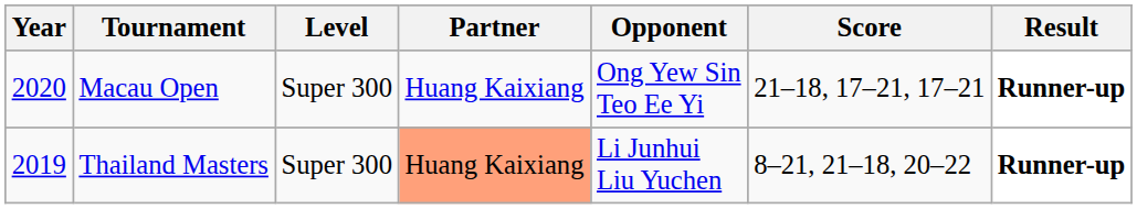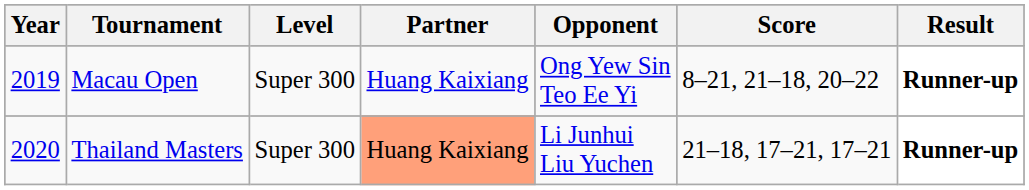Macau Open | Year: 2020 -> 2019
Macau Open | Score: 21–18, 17–21, 17–21 -> 8–21, 21–18, 20–22
Thailand Masters | Year: 2019 -> 2020
Thailand Masters | Score: 8–21, 21–18, 20–22 -> 21–18, 17–21, 17–21
